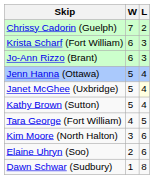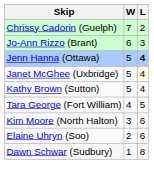- row: Krista Scharf (Fort William) | 6 | 3
Jenn Hanna (Ottawa) | L: normal -> bold
